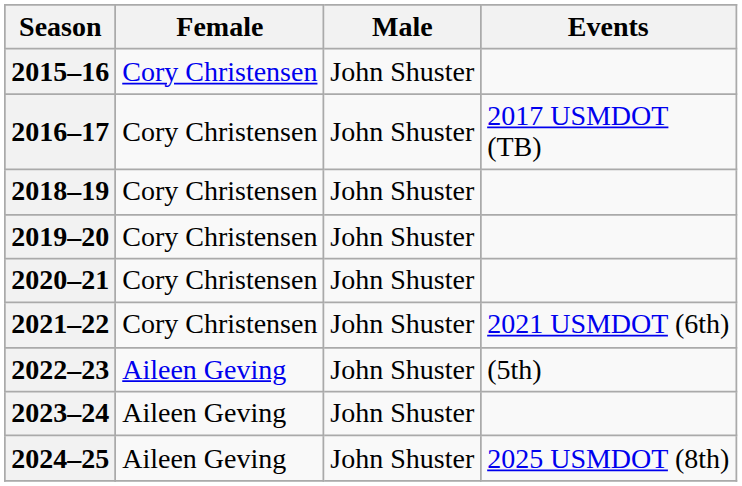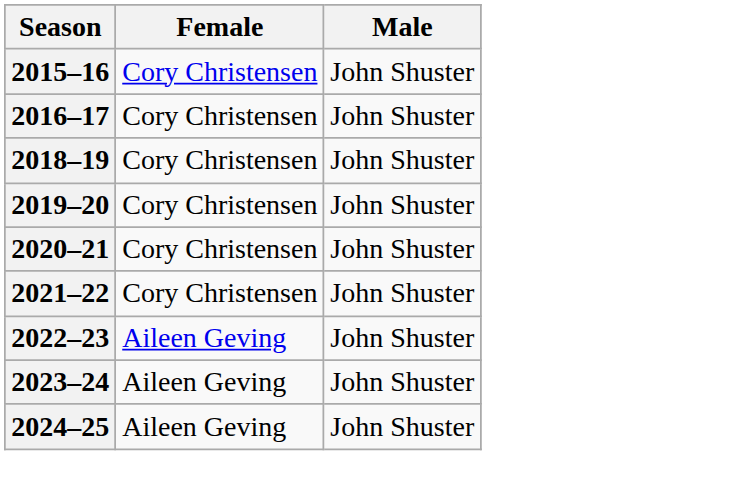- column: Events | 2017 USMDOT (TB) | 2021 USMDOT (6th) | (5th) | 2025 USMDOT (8th)
